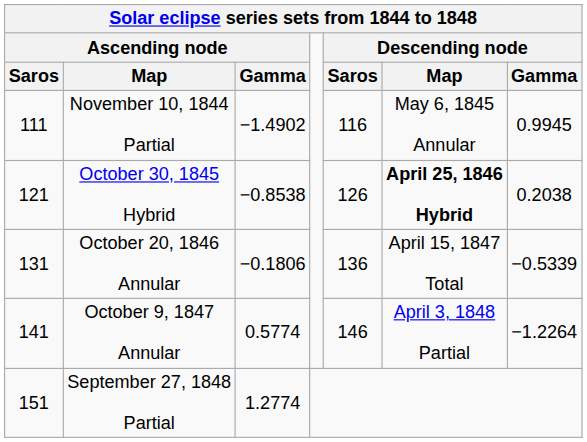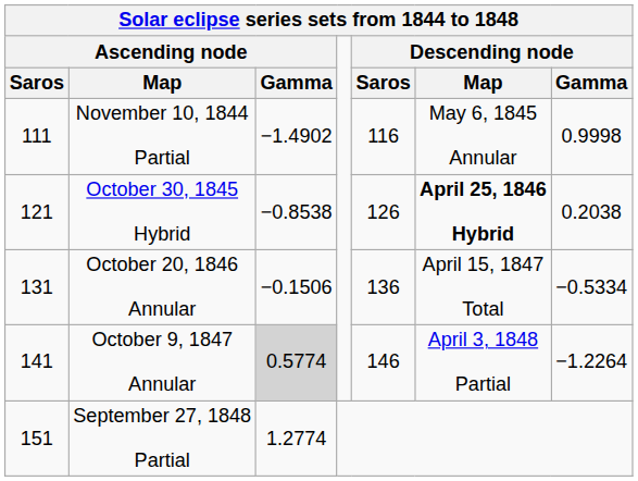November 10, 1844 Partial | Descending node / Gamma: 0.9945 -> 0.9998
October 20, 1846 Annular | Ascending node / Gamma: −0.1806 -> −0.1506
October 20, 1846 Annular | Descending node / Gamma: −0.5339 -> −0.5334
October 9, 1847 Annular | Ascending node / Gamma: no background -> lightgrey background
